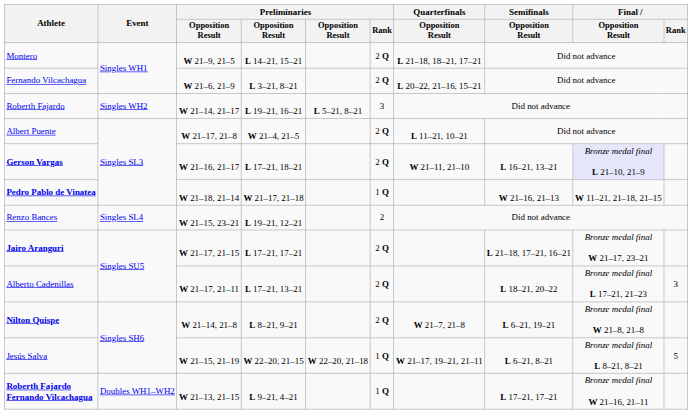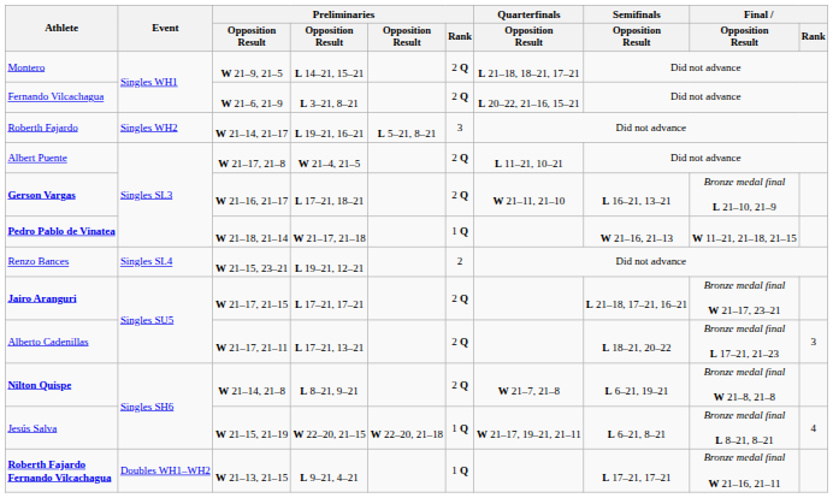Gerson Vargas | Final / Opposition Result: lavender background -> no background
Jesús Salva | Final / Rank: 5 -> 4
